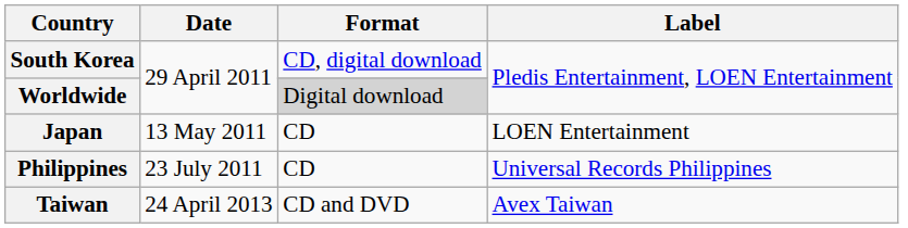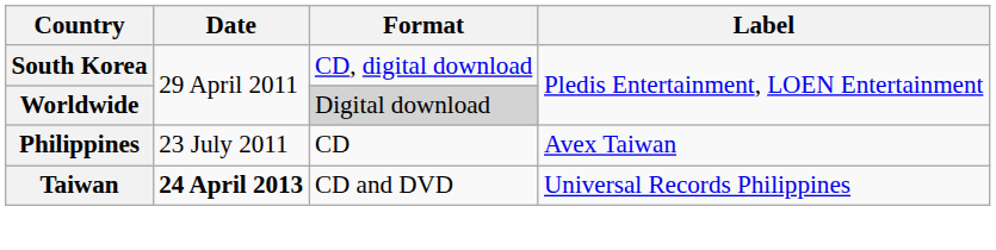- row: Japan | 13 May 2011 | CD | LOEN Entertainment
Philippines | Label: Universal Records Philippines -> Avex Taiwan
Taiwan | Date: normal -> bold
Taiwan | Label: Avex Taiwan -> Universal Records Philippines
